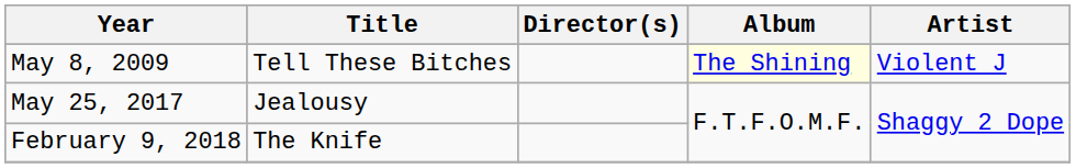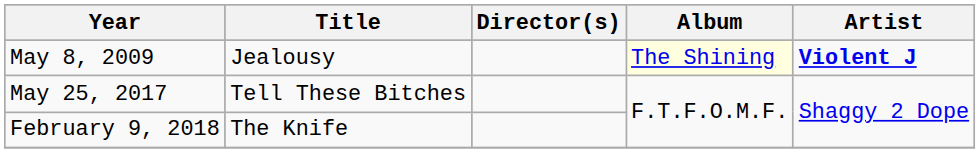May 8, 2009 | Title: Tell These Bitches -> Jealousy
May 8, 2009 | Artist: normal -> bold
May 25, 2017 | Title: Jealousy -> Tell These Bitches
